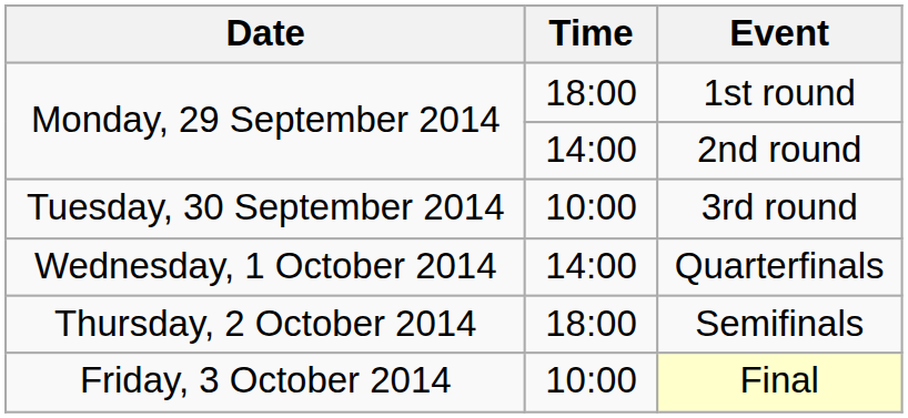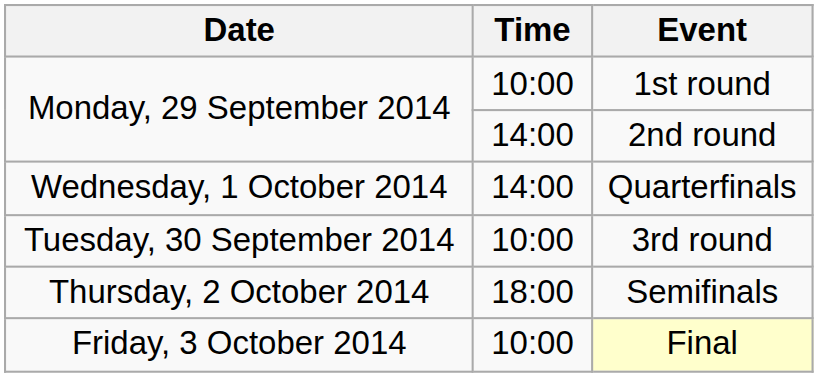1st round | Time: 18:00 -> 10:00
rows swapped: 3rd round <-> Quarterfinals
